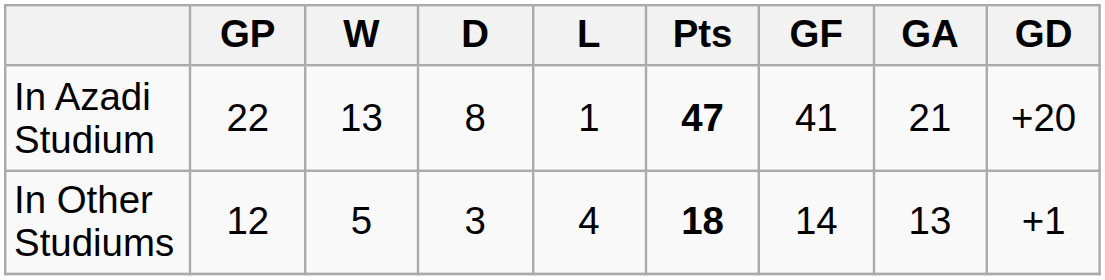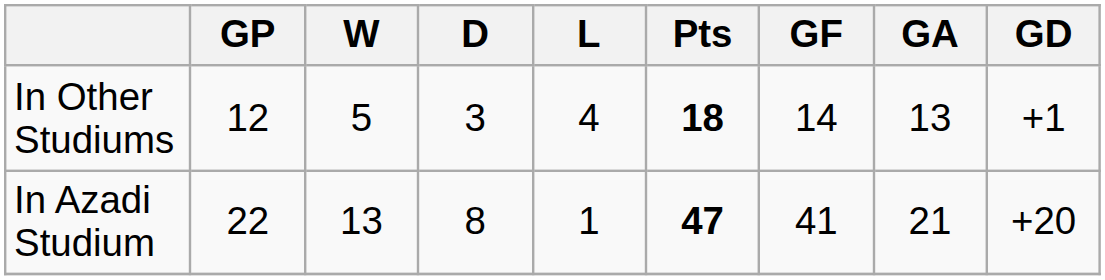rows swapped: In Azadi Studium <-> In Other Studiums
